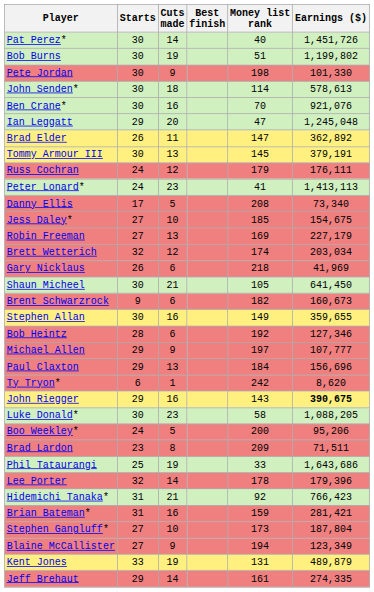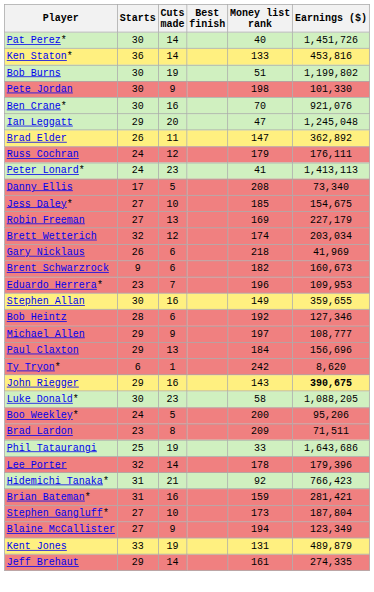+ row: Ken Staton* | 36 | 14 | 133 | 453,816
- row: John Senden* | 30 | 18 | 114 | 578,613
- row: Tommy Armour III | 30 | 13 | 145 | 379,191
- row: Shaun Micheel | 30 | 21 | 105 | 641,450
+ row: Eduardo Herrera* | 23 | 7 | 196 | 109,953
Michael Allen | Earnings ($): 107,777 -> 108,777
